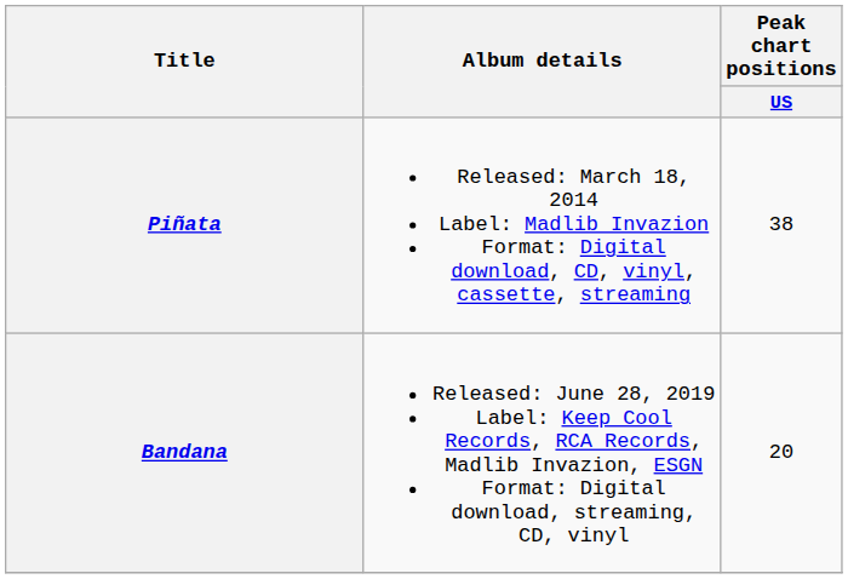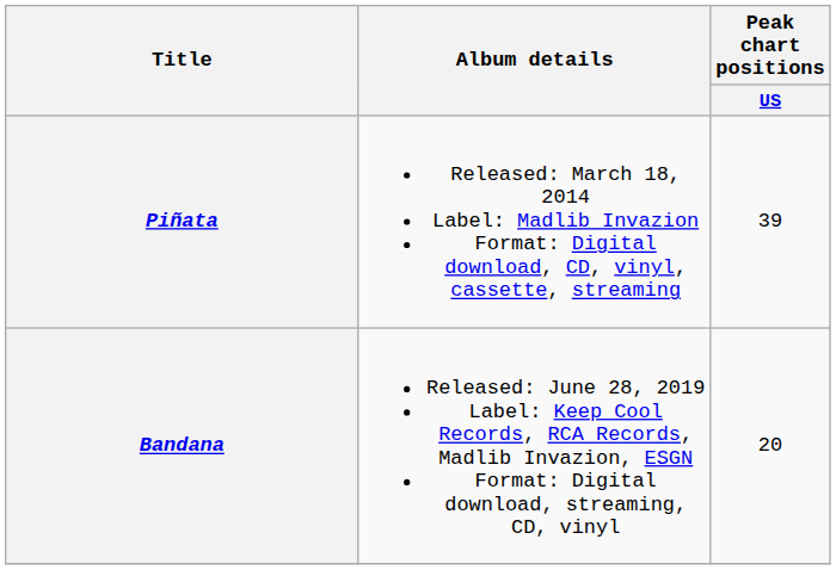Piñata | Peak chart positions / US: 38 -> 39
